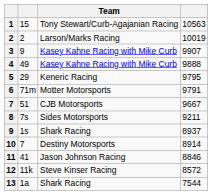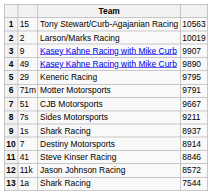4 | column 4: 9888 -> 9890
11 | Team: Jason Johnson Racing -> Steve Kinser Racing
12 | Team: Steve Kinser Racing -> Jason Johnson Racing
